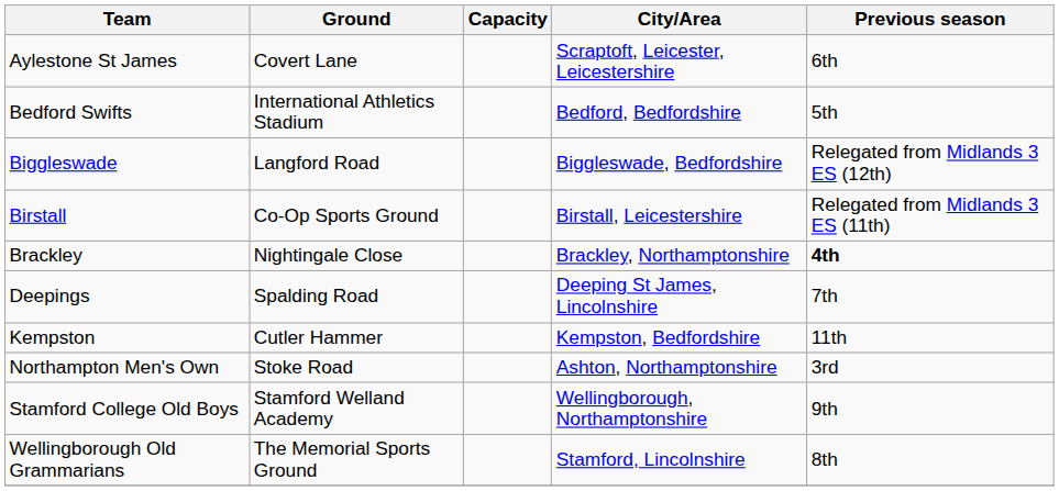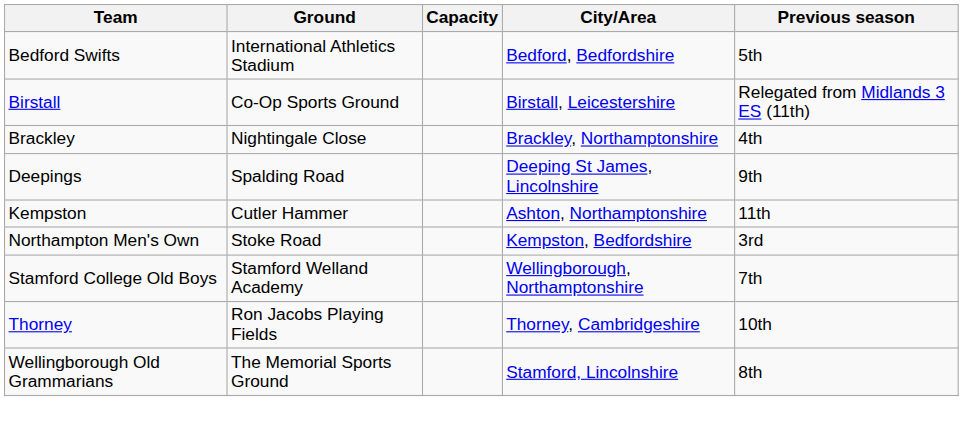- row: Aylestone St James | Covert Lane | Scraptoft, Leicester, Leicestershire | 6th
- row: Biggleswade | Langford Road | Biggleswade, Bedfordshire | Relegated from Midlands 3 ES (12th)
Brackley | Previous season: bold -> normal
Deepings | Previous season: 7th -> 9th
Kempston | City/Area: Kempston, Bedfordshire -> Ashton, Northamptonshire
Northampton Men's Own | City/Area: Ashton, Northamptonshire -> Kempston, Bedfordshire
Stamford College Old Boys | Previous season: 9th -> 7th
+ row: Thorney | Ron Jacobs Playing Fields | Thorney, Cambridgeshire | 10th
